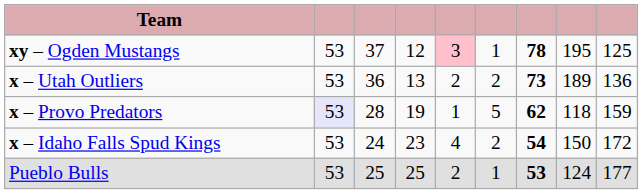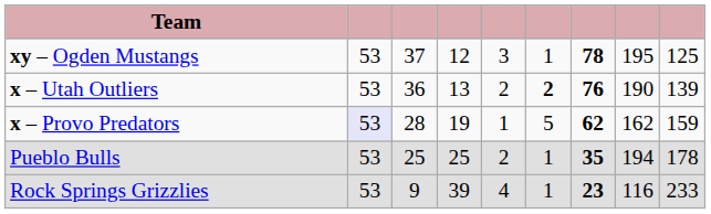xy – Ogden Mustangs | column 5: pink background -> no background
x – Utah Outliers | column 6: normal -> bold
x – Utah Outliers | column 7: 73 -> 76
x – Utah Outliers | column 8: 189 -> 190
x – Utah Outliers | column 9: 136 -> 139
x – Provo Predators | column 8: 118 -> 162
- row: x – Idaho Falls Spud Kings | 53 | 24 | 23 | 4 | 2 | 54 | 150 | 172
Pueblo Bulls | column 7: 53 -> 35
Pueblo Bulls | column 8: 124 -> 194
Pueblo Bulls | column 9: 177 -> 178
+ row: Rock Springs Grizzlies | 53 | 9 | 39 | 4 | 1 | 23 | 116 | 233
